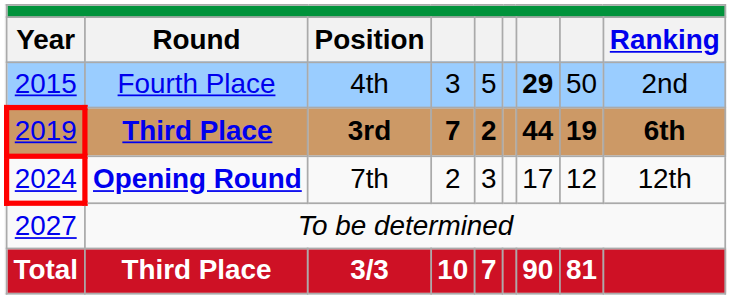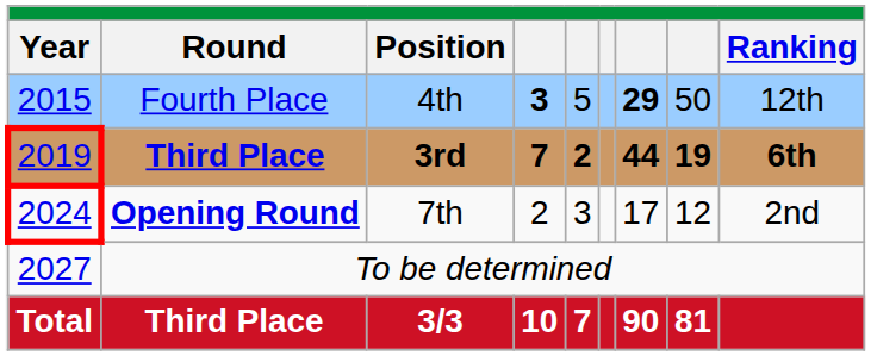Fourth Place | column 4: normal -> bold
Fourth Place | Ranking: 2nd -> 12th
Opening Round | Ranking: 12th -> 2nd
